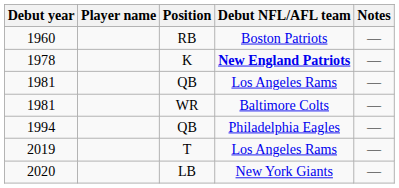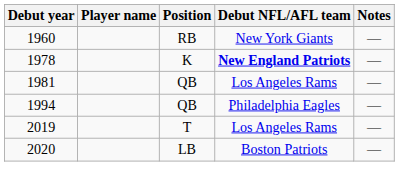1960 | Debut NFL/AFL team: Boston Patriots -> New York Giants
- row: 1981 | WR | Baltimore Colts | —
2020 | Debut NFL/AFL team: New York Giants -> Boston Patriots
